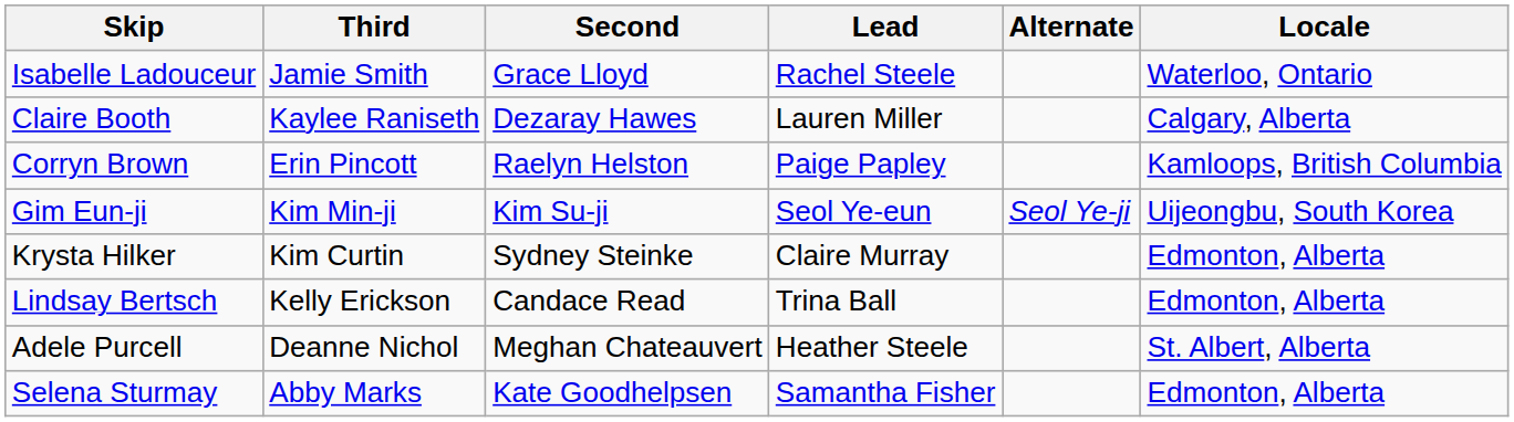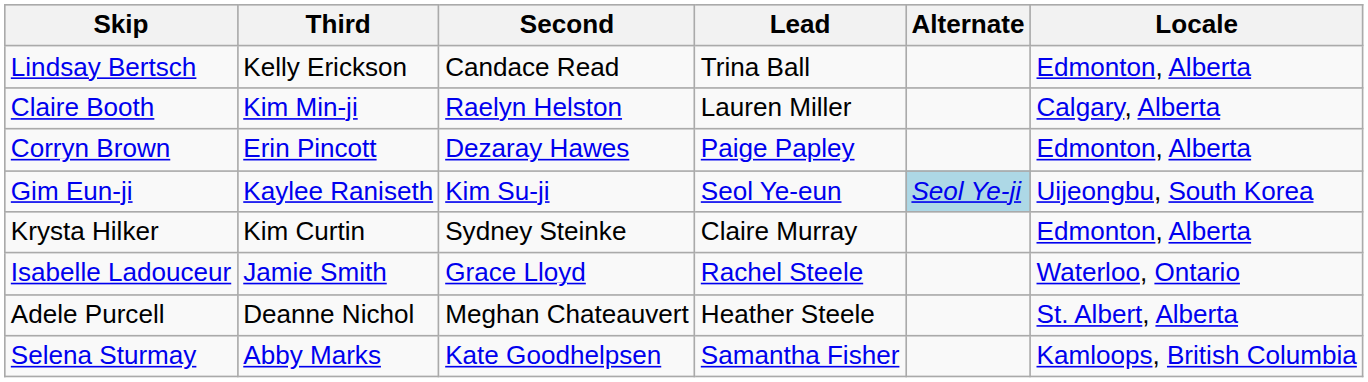rows swapped: Lindsay Bertsch <-> Isabelle Ladouceur
Claire Booth | Third: Kaylee Raniseth -> Kim Min-ji
Claire Booth | Second: Dezaray Hawes -> Raelyn Helston
Corryn Brown | Second: Raelyn Helston -> Dezaray Hawes
Corryn Brown | Locale: Kamloops, British Columbia -> Edmonton, Alberta
Gim Eun-ji | Third: Kim Min-ji -> Kaylee Raniseth
Gim Eun-ji | Alternate: no background -> lightblue background
Selena Sturmay | Locale: Edmonton, Alberta -> Kamloops, British Columbia
